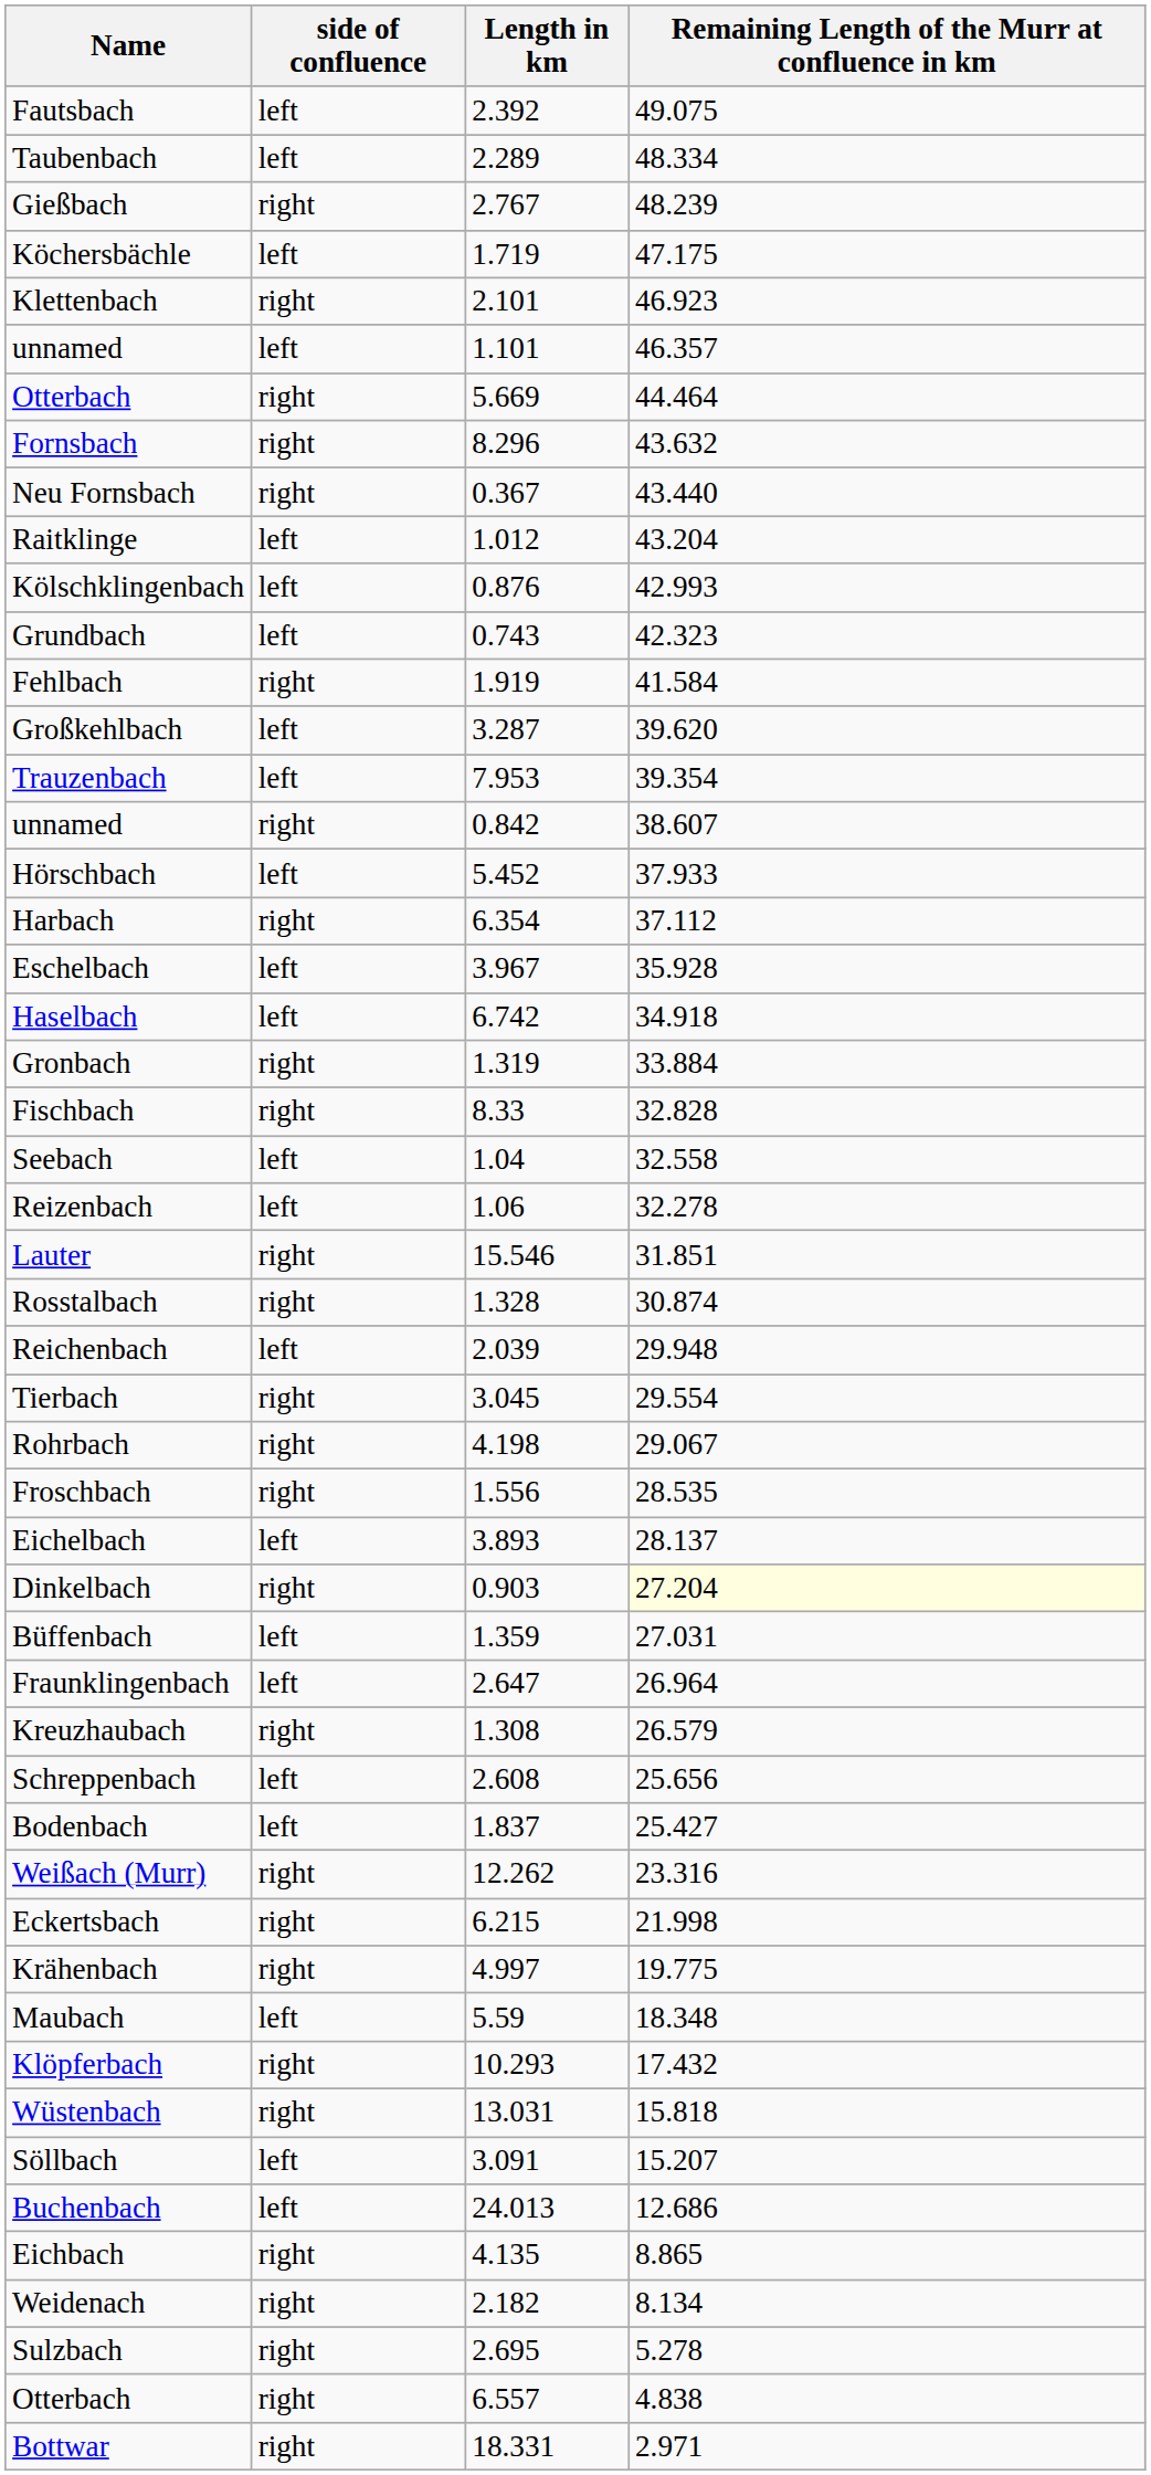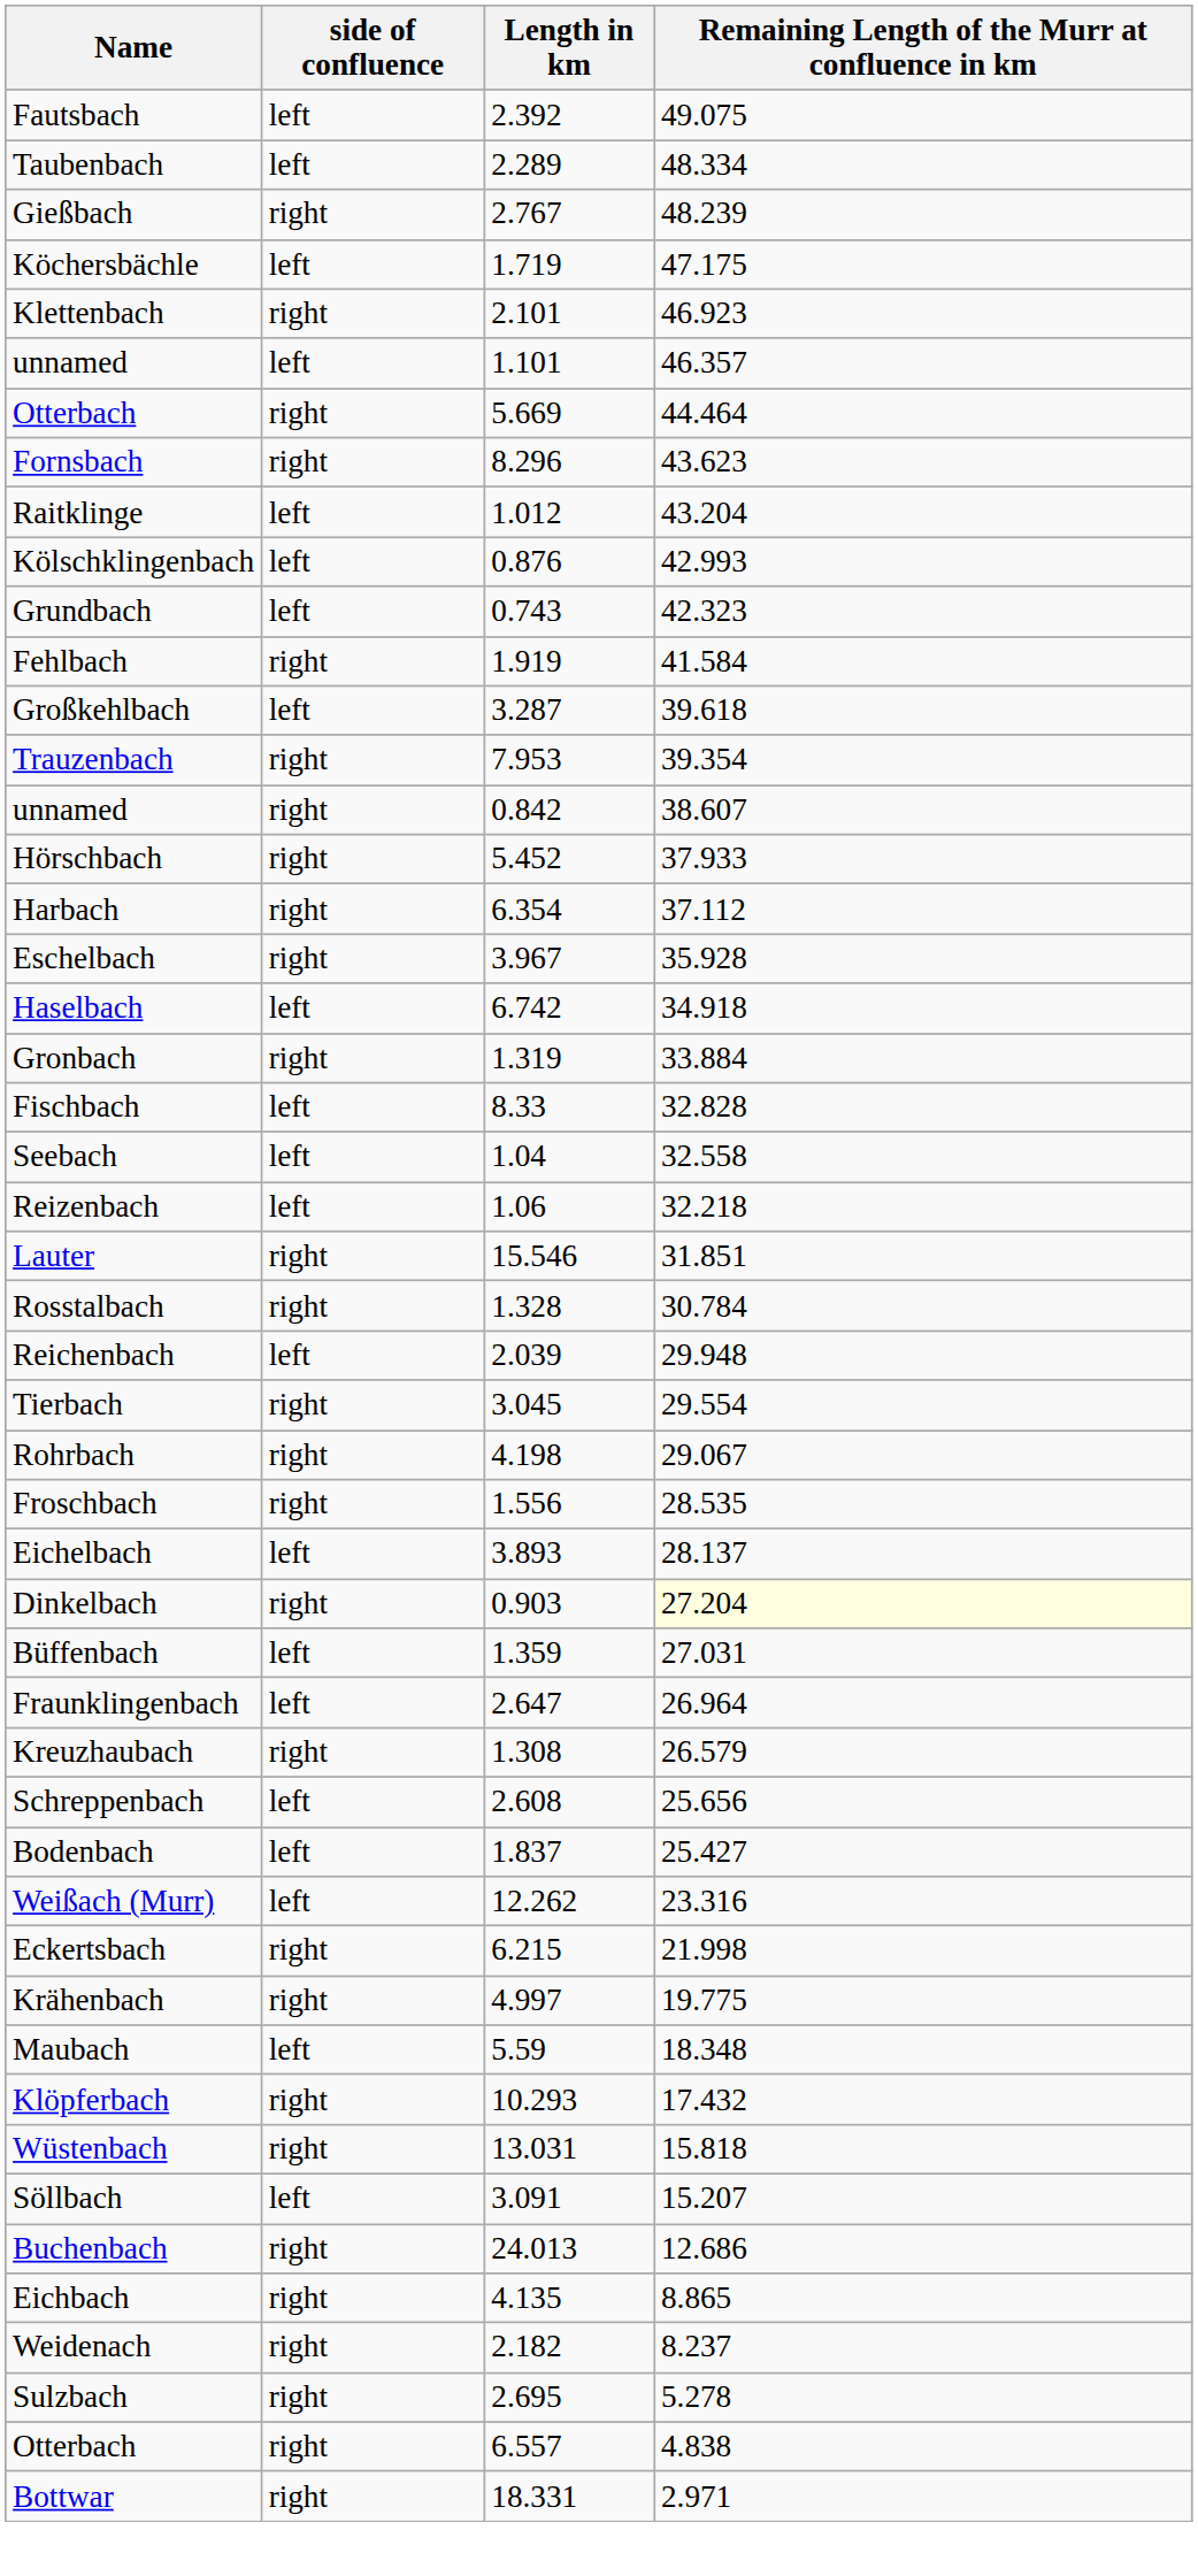Fornsbach | Remaining Length of the Murr at confluence in km: 43.632 -> 43.623
- row: Neu Fornsbach | right | 0.367 | 43.440
Großkehlbach | Remaining Length of the Murr at confluence in km: 39.620 -> 39.618
Trauzenbach | side of confluence: left -> right
Hörschbach | side of confluence: left -> right
Eschelbach | side of confluence: left -> right
Fischbach | side of confluence: right -> left
Reizenbach | Remaining Length of the Murr at confluence in km: 32.278 -> 32.218
Rosstalbach | Remaining Length of the Murr at confluence in km: 30.874 -> 30.784
Weißach (Murr) | side of confluence: right -> left
Buchenbach | side of confluence: left -> right
Weidenach | Remaining Length of the Murr at confluence in km: 8.134 -> 8.237
